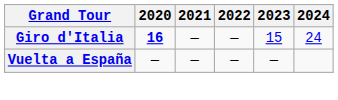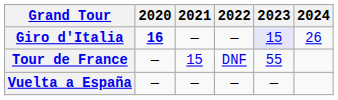Giro d'Italia | 2023: no background -> lavender background
Giro d'Italia | 2024: 24 -> 26
+ row: Tour de France | — | 15 | DNF | 55
